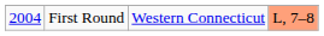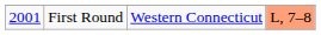First Round | column 1: 2004 -> 2001
